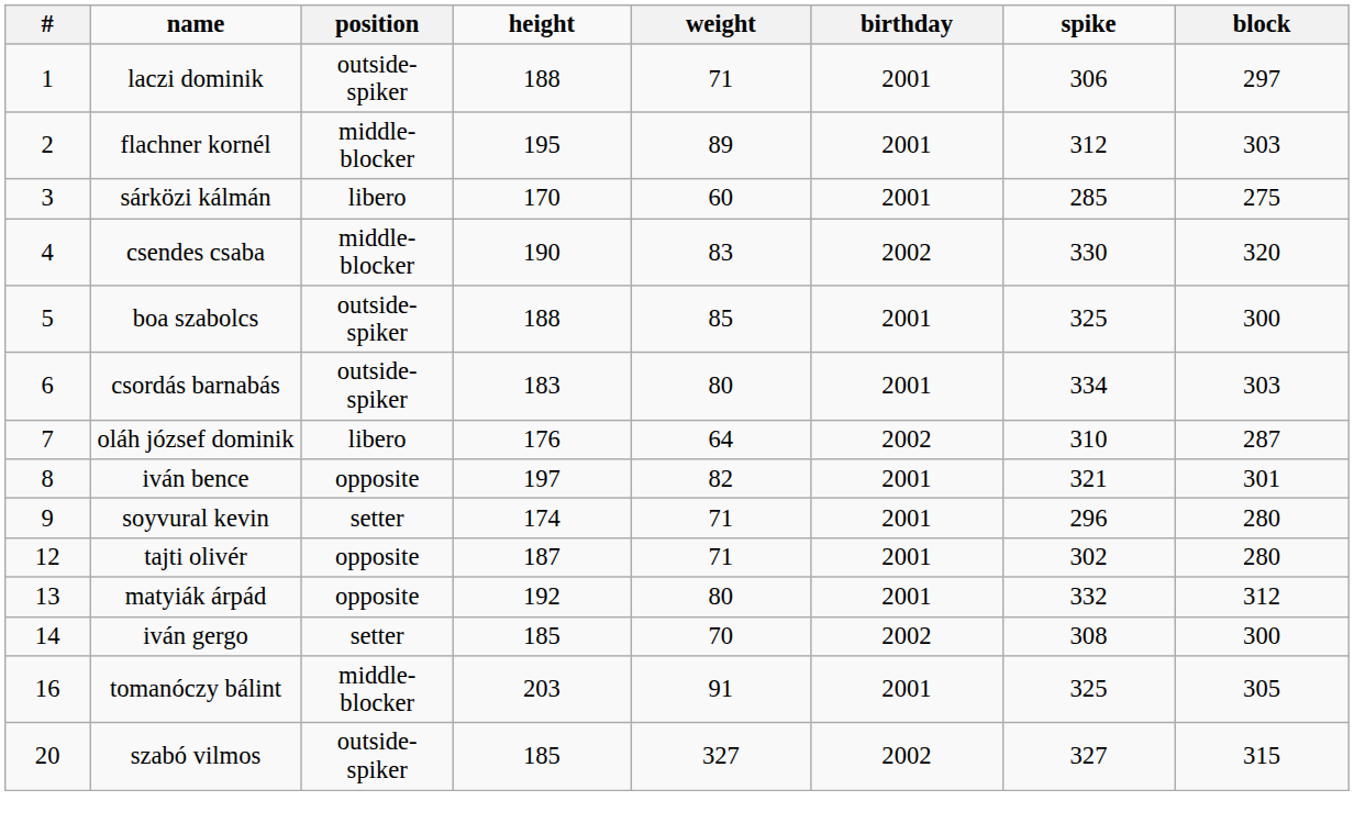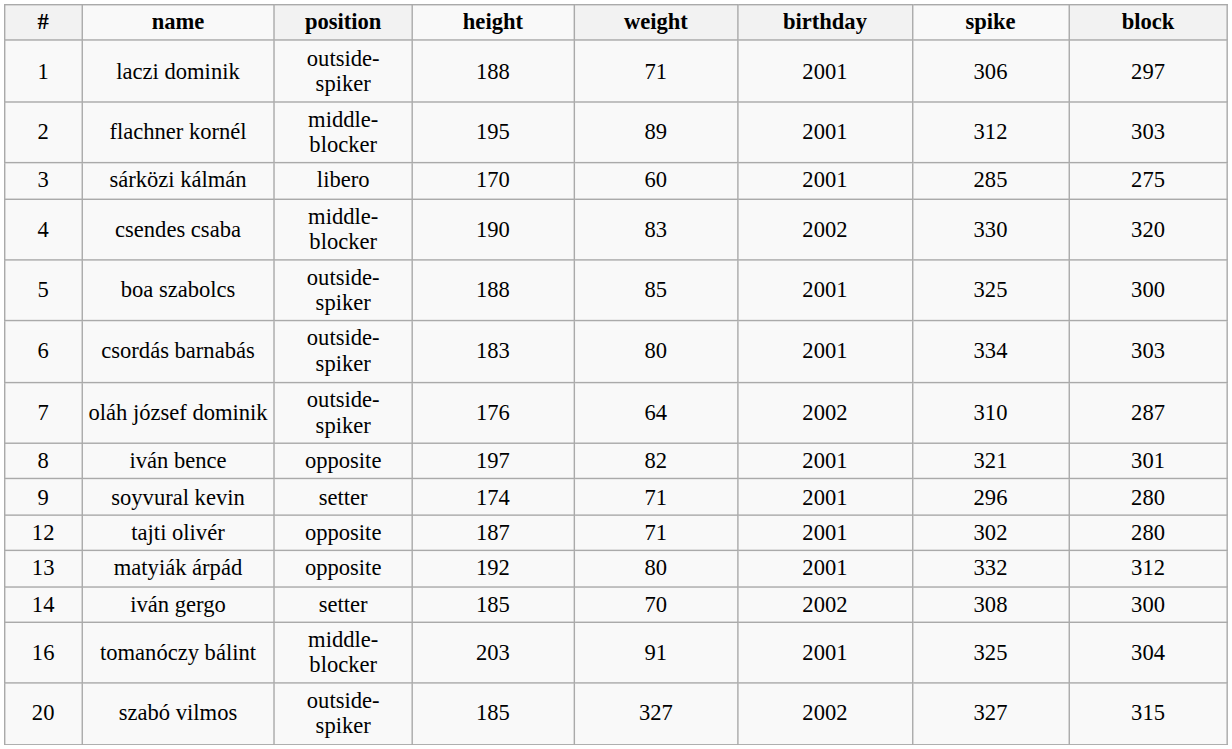oláh józsef dominik | position: libero -> outside-spiker
tomanóczy bálint | block: 305 -> 304
